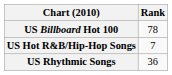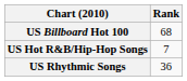US Billboard Hot 100 | Rank: 78 -> 68
